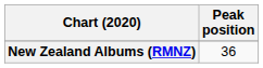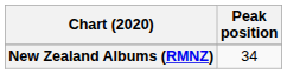New Zealand Albums (RMNZ) | Peak position: 36 -> 34
